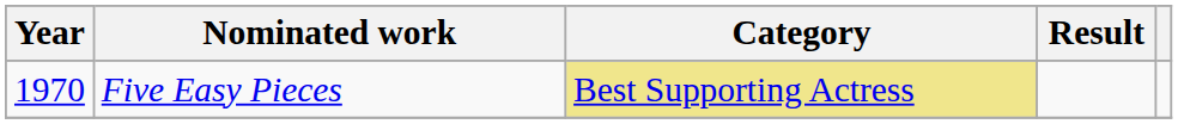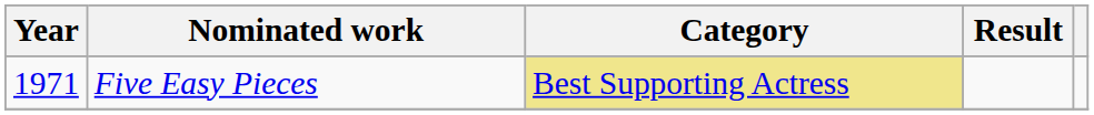Five Easy Pieces | Year: 1970 -> 1971
